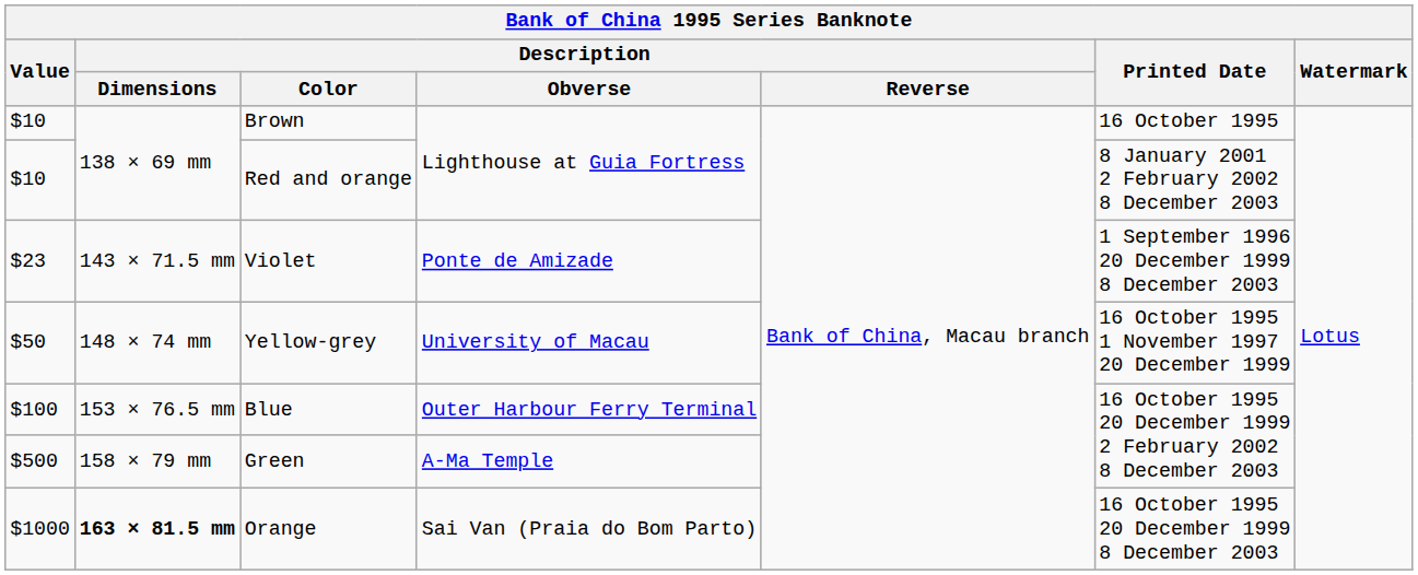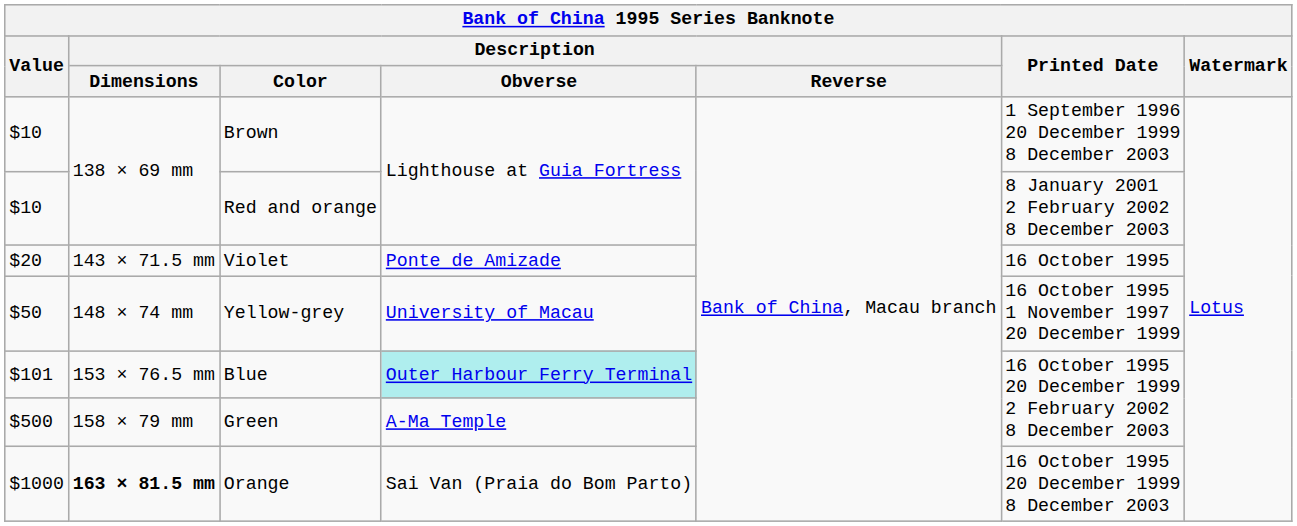Brown | Printed Date: 16 October 1995 -> 1 September 1996 20 December 1999 8 December 2003
Violet | Value: $23 -> $20
Violet | Printed Date: 1 September 1996 20 December 1999 8 December 2003 -> 16 October 1995
Blue | Value: $100 -> $101
Blue | Description / Obverse: no background -> paleturquoise background
